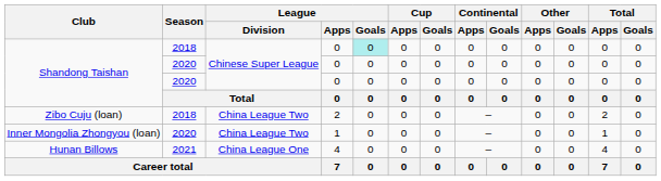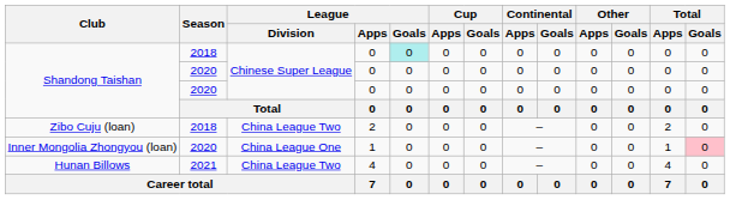Inner Mongolia Zhongyou (loan) | League / Division: China League Two -> China League One
Inner Mongolia Zhongyou (loan) | Total / Goals: no background -> pink background
Hunan Billows | League / Division: China League One -> China League Two
